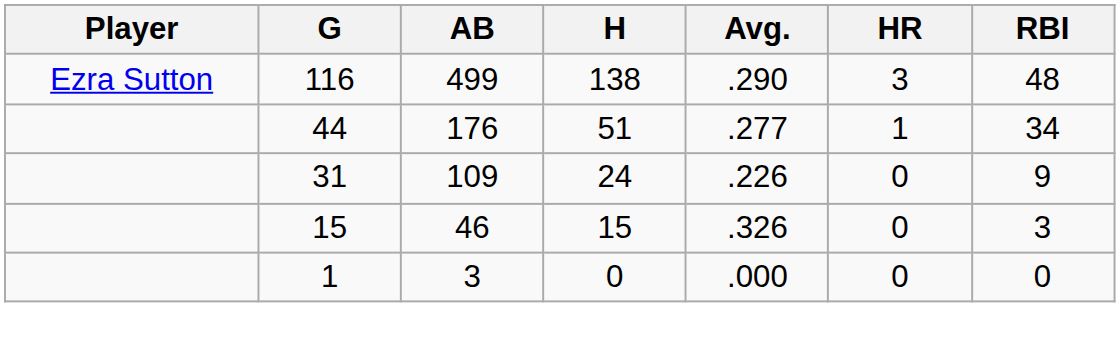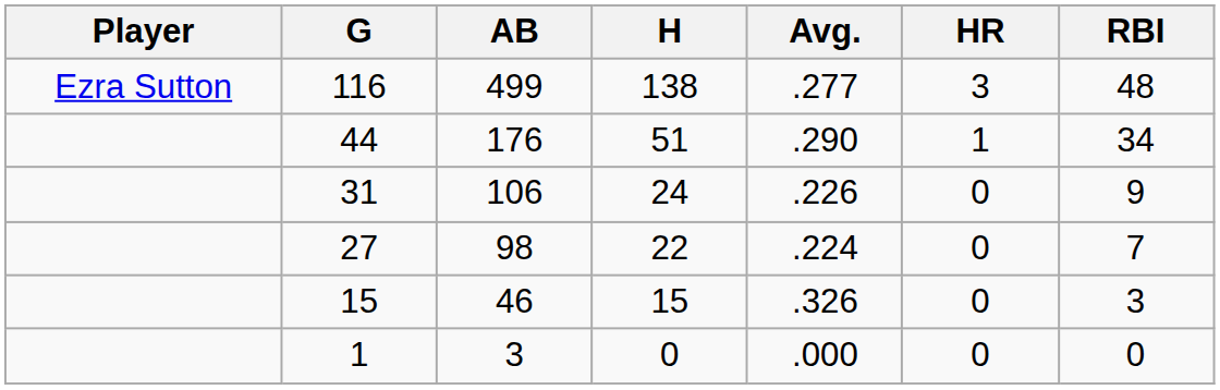116 | Avg.: .290 -> .277
44 | Avg.: .277 -> .290
31 | AB: 109 -> 106
+ row: 27 | 98 | 22 | .224 | 0 | 7
